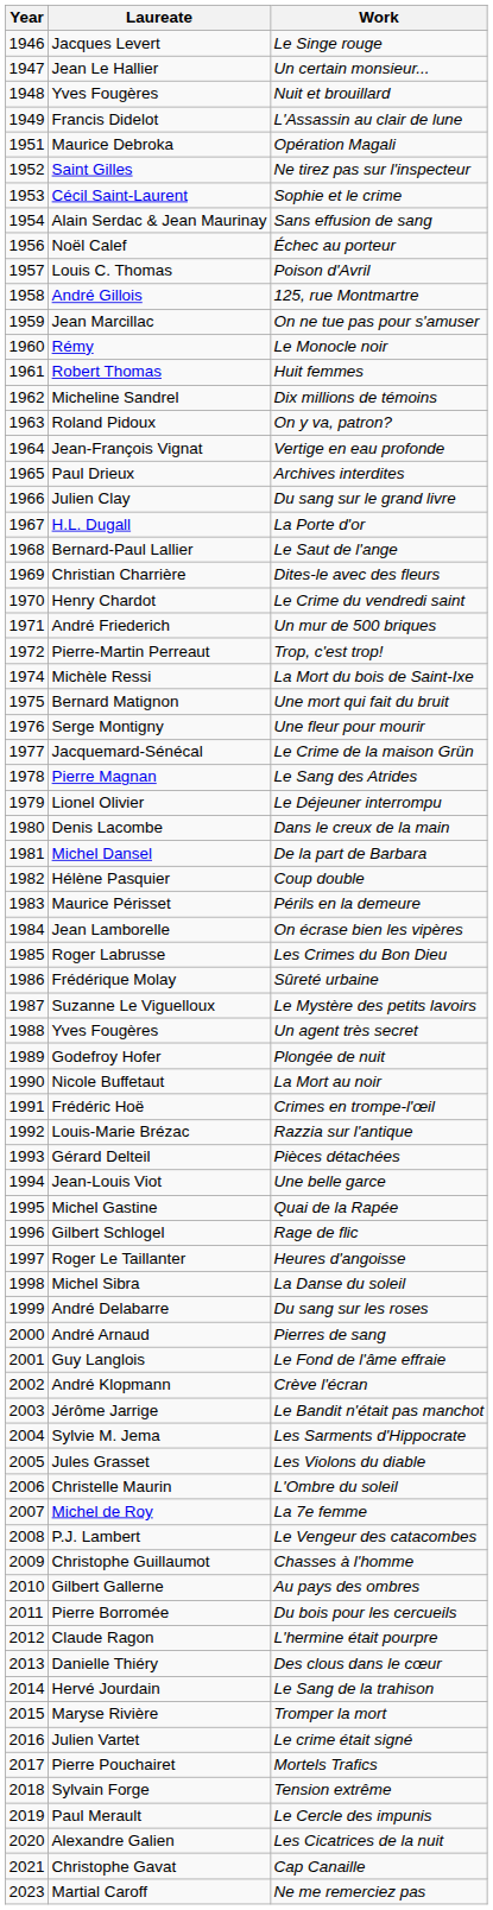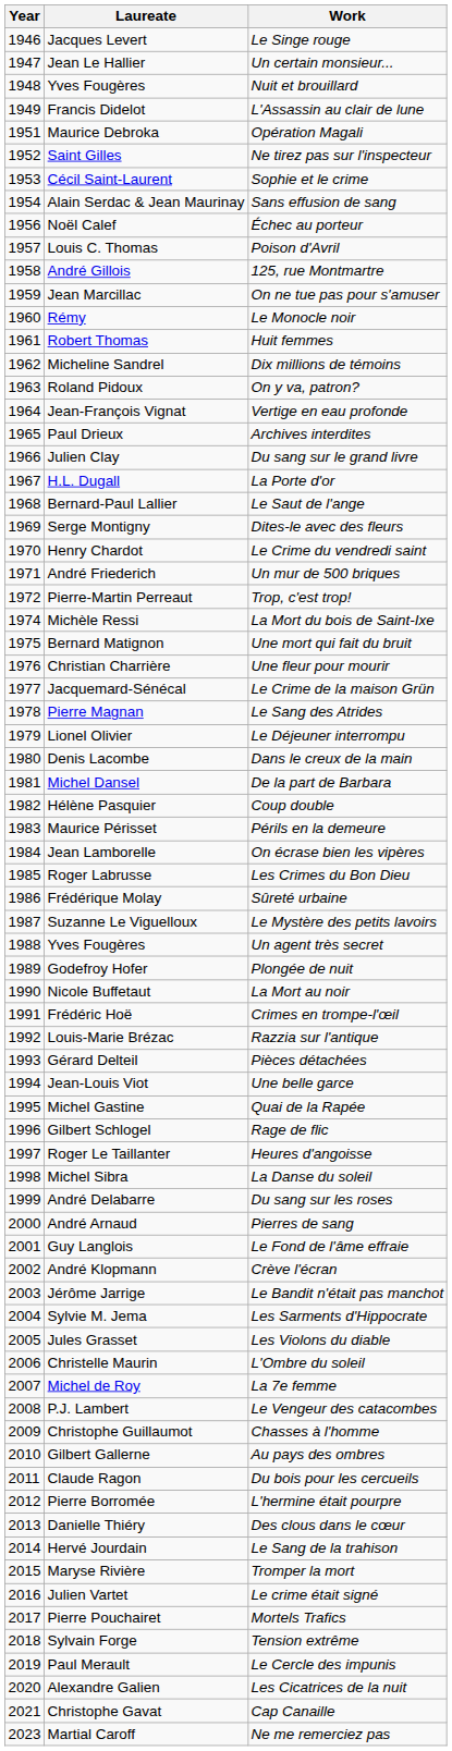Dites-le avec des fleurs | Laureate: Christian Charrière -> Serge Montigny
Une fleur pour mourir | Laureate: Serge Montigny -> Christian Charrière
Du bois pour les cercueils | Laureate: Pierre Borromée -> Claude Ragon
L'hermine était pourpre | Laureate: Claude Ragon -> Pierre Borromée
